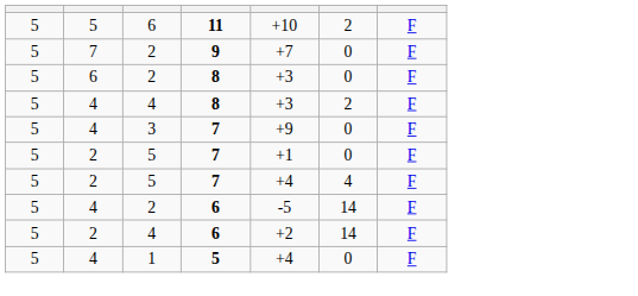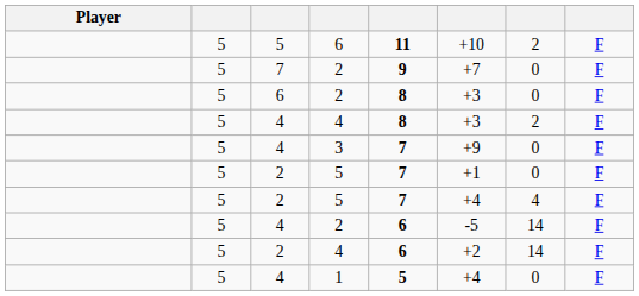+ column: Player
